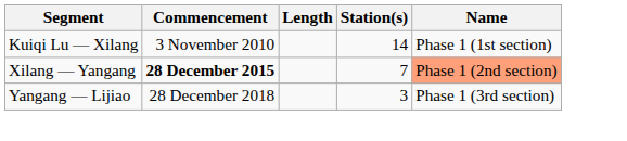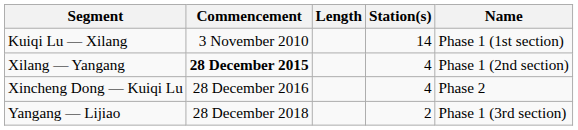Xilang — Yangang | Station(s): 7 -> 4
Xilang — Yangang | Name: lightsalmon background -> no background
+ row: Xincheng Dong — Kuiqi Lu | 28 December 2016 | 4 | Phase 2
Yangang — Lijiao | Station(s): 3 -> 2
